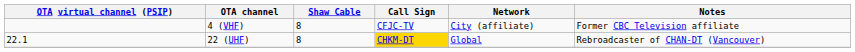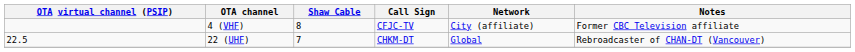22 (UHF) | OTA virtual channel (PSIP): 22.1 -> 22.5
22 (UHF) | Shaw Cable: 8 -> 7
22 (UHF) | Call Sign: gold background -> no background
